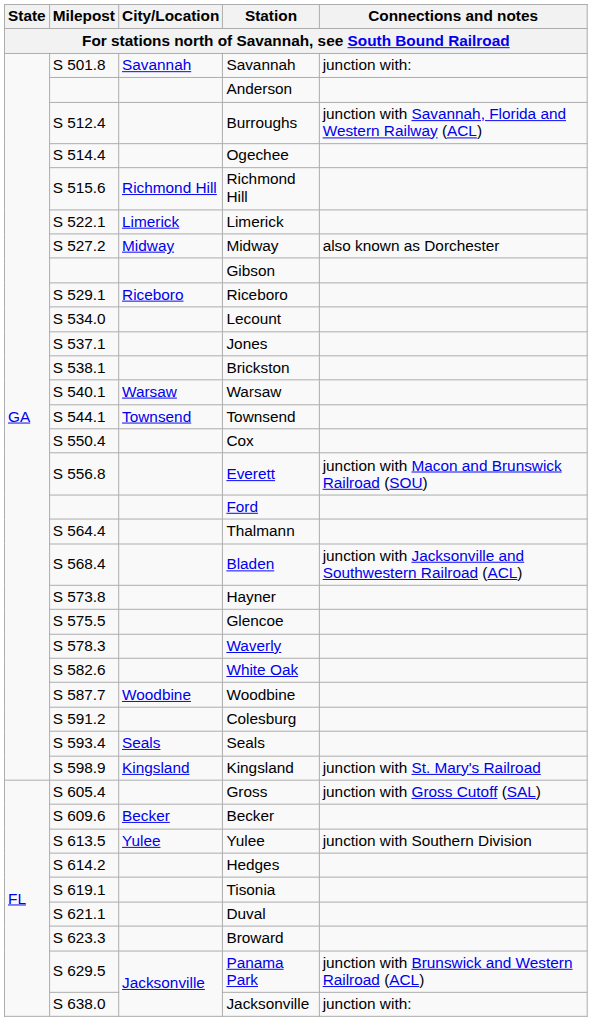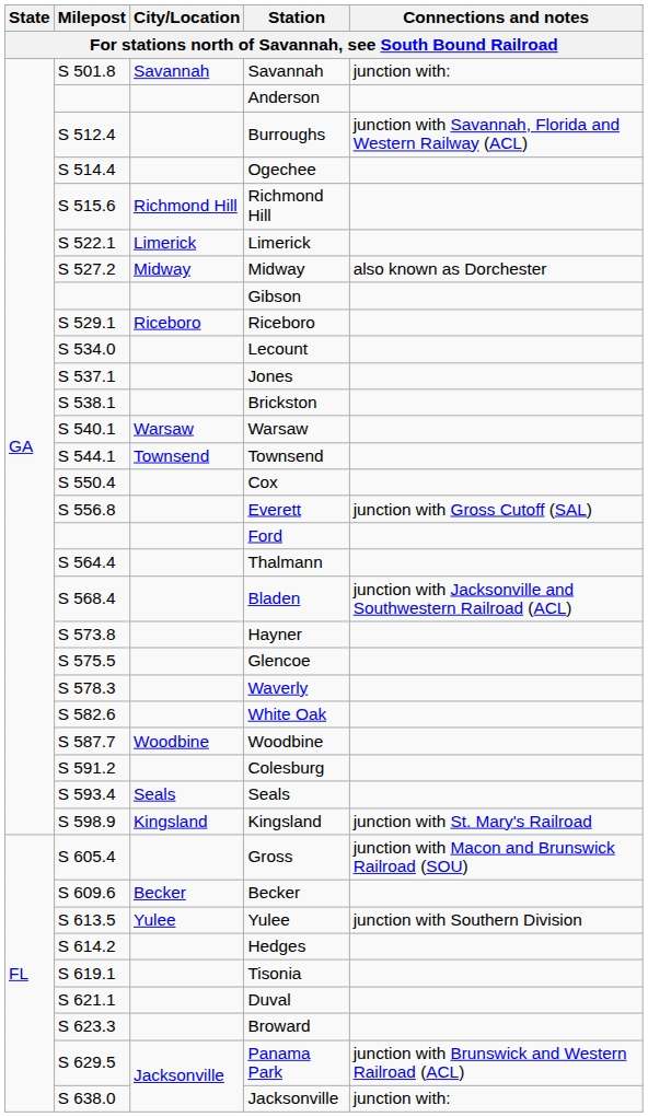Everett | Connections and notes: junction with Macon and Brunswick Railroad (SOU) -> junction with Gross Cutoff (SAL)
Gross | Connections and notes: junction with Gross Cutoff (SAL) -> junction with Macon and Brunswick Railroad (SOU)
